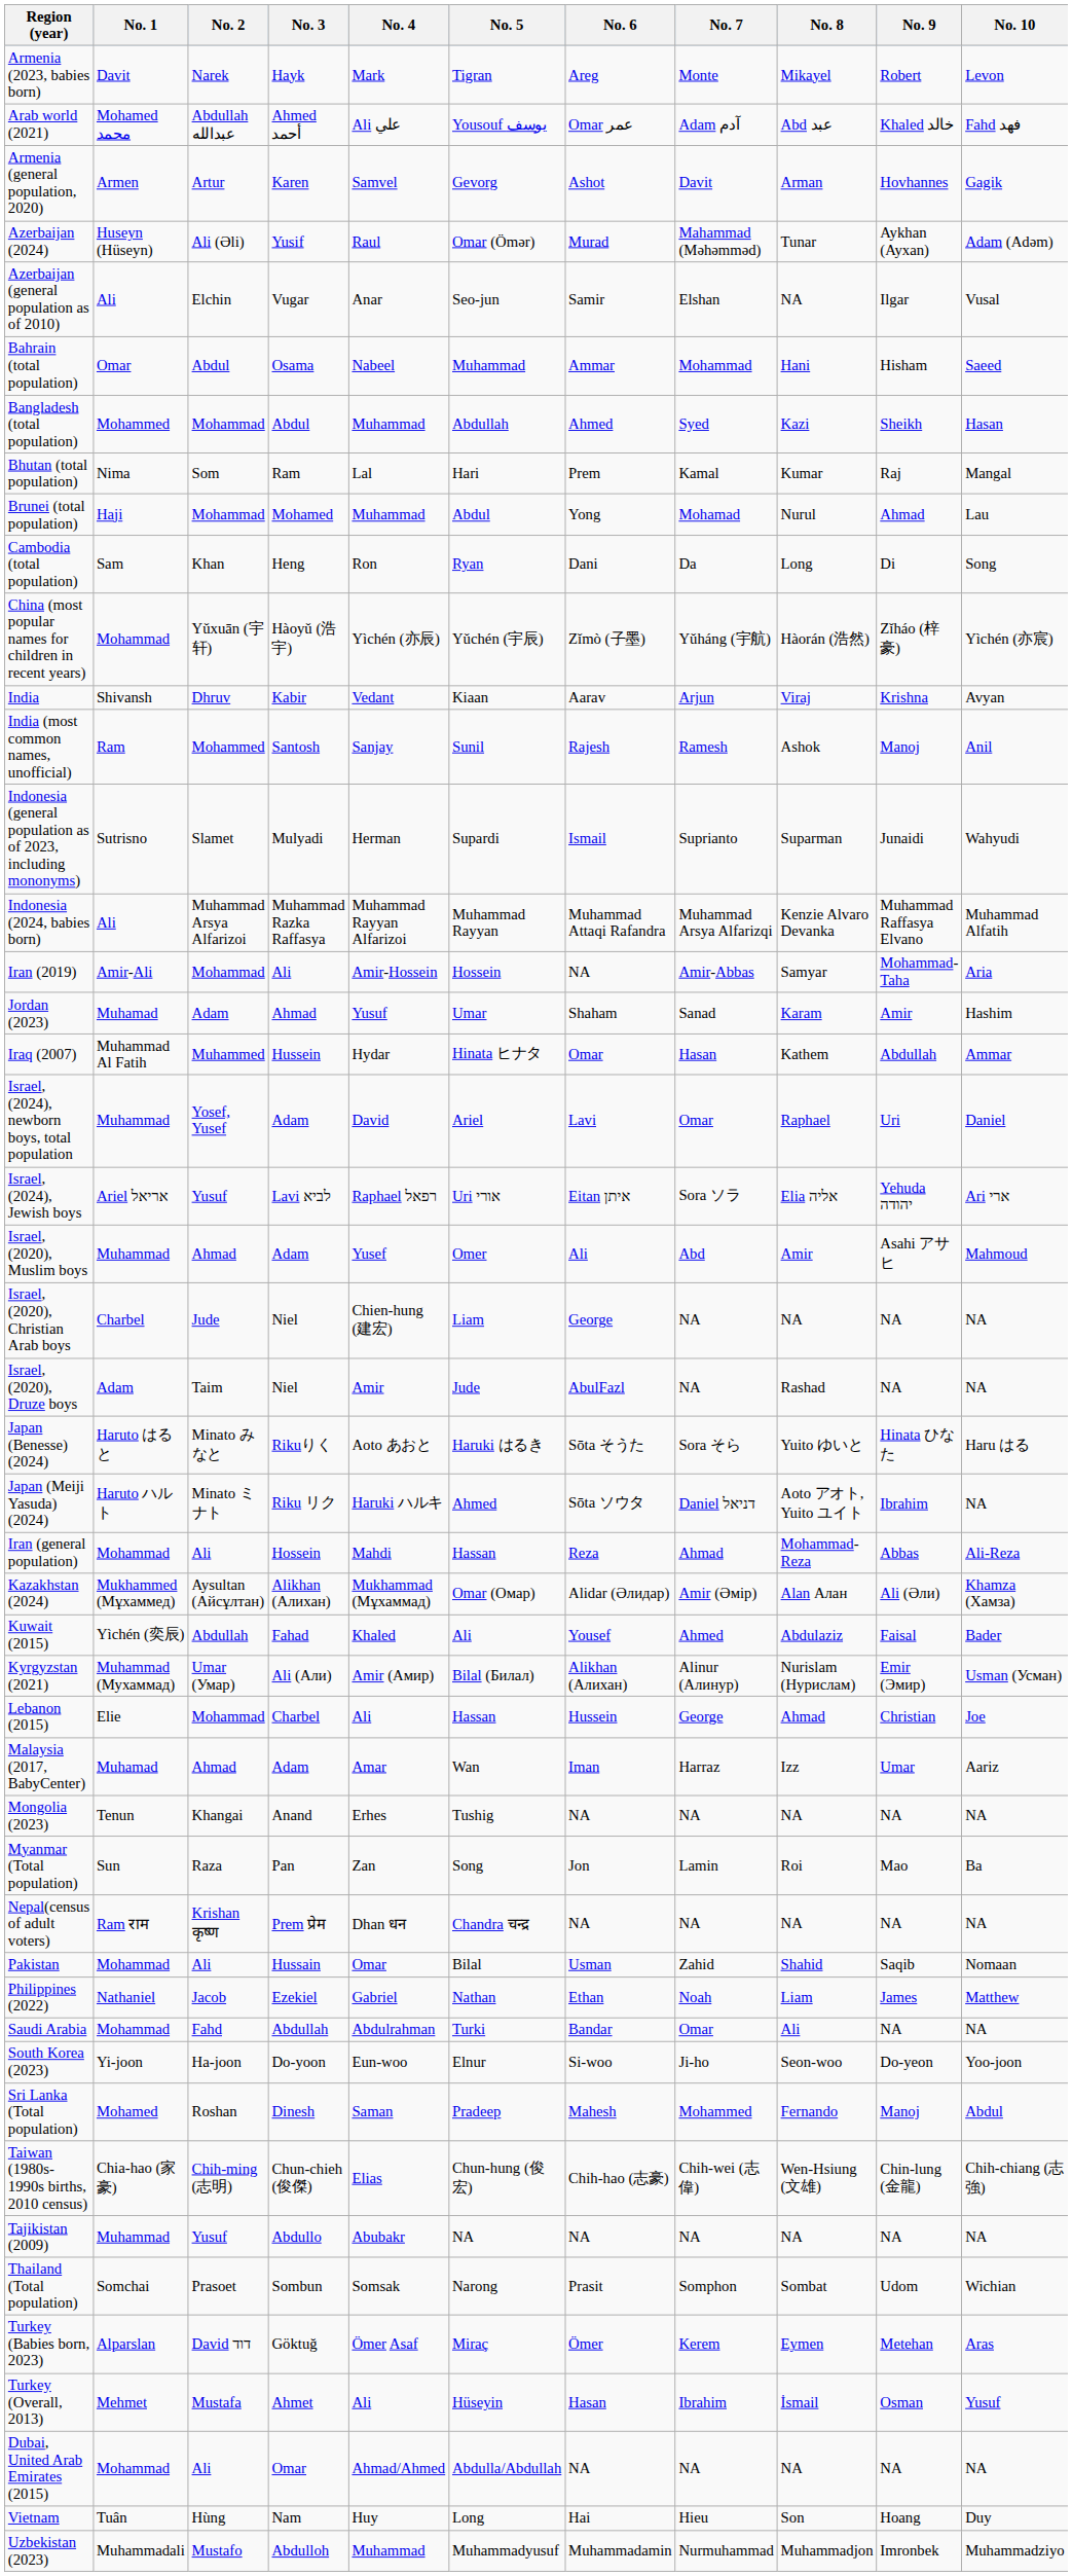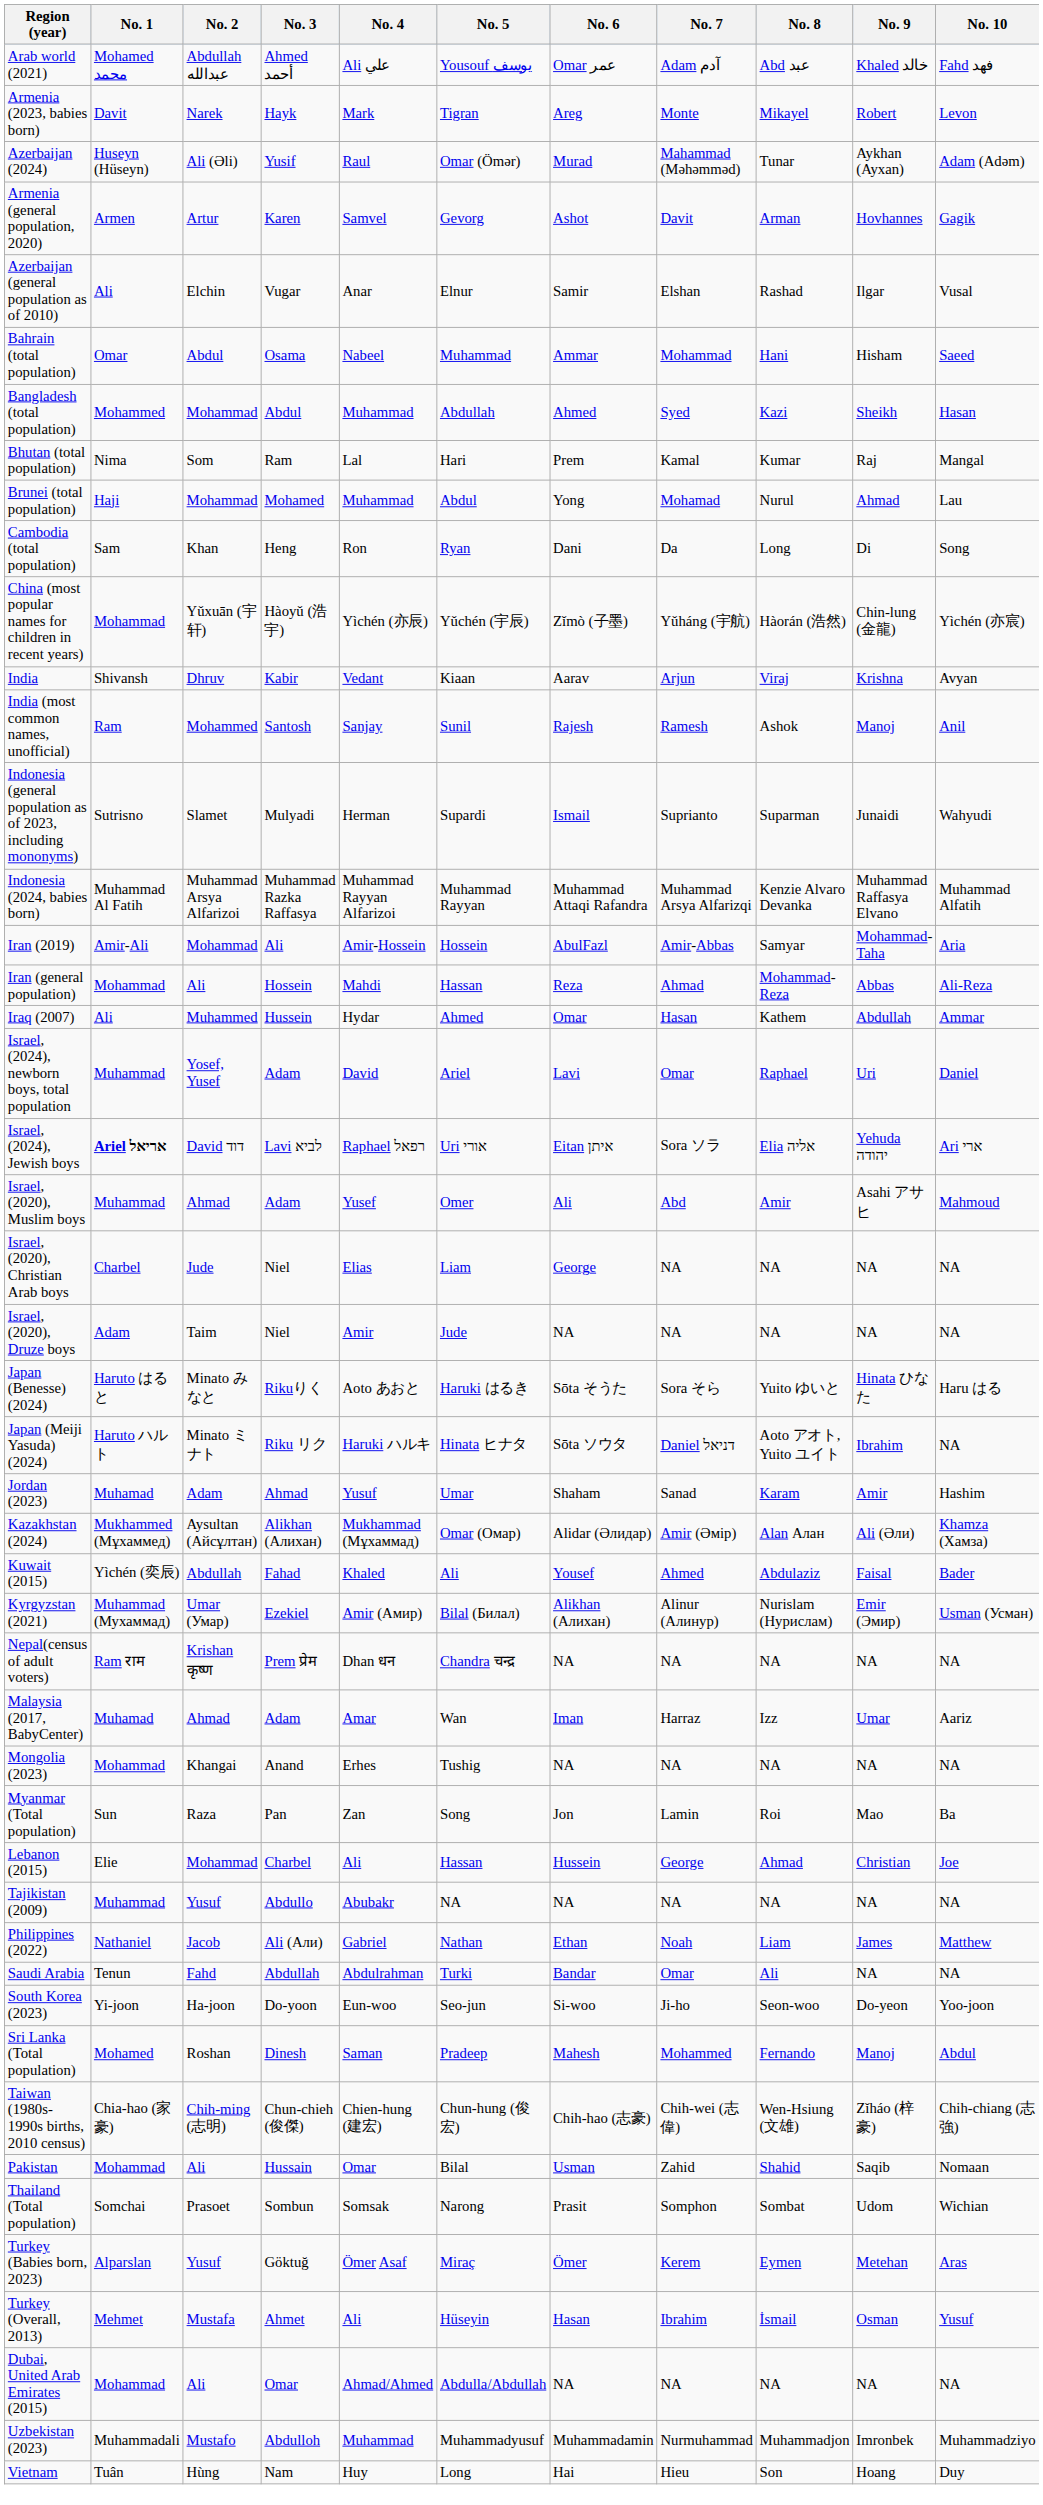rows swapped: Arab world (2021) <-> Armenia (2023, babies born)
rows swapped: Armenia (general population, 2020) <-> Azerbaijan (2024)
Azerbaijan (general population as of 2010) | No. 5: Seo-jun -> Elnur
Azerbaijan (general population as of 2010) | No. 8: NA -> Rashad
China (most popular names for children in recent years) | No. 9: Zǐháo (梓豪) -> Chin-lung (金龍)
Indonesia (2024, babies born) | No. 1: Ali -> Muhammad Al Fatih
Iran (2019) | No. 6: NA -> AbulFazl
rows swapped: Iran (general population) <-> Jordan (2023)
Iraq (2007) | No. 1: Muhammad Al Fatih -> Ali
Iraq (2007) | No. 5: Hinata ヒナタ -> Ahmed
Israel, (2024), Jewish boys | No. 1: normal -> bold
Israel, (2024), Jewish boys | No. 2: Yusuf -> David דוד
Israel, (2020), Christian Arab boys | No. 4: Chien-hung (建宏) -> Elias
Israel, (2020), Druze boys | No. 6: AbulFazl -> NA
Israel, (2020), Druze boys | No. 8: Rashad -> NA
Japan (Meiji Yasuda) (2024) | No. 5: Ahmed -> Hinata ヒナタ
Kyrgyzstan (2021) | No. 3: Ali (Али) -> Ezekiel
rows swapped: Lebanon (2015) <-> Nepal(census of adult voters)
Mongolia (2023) | No. 1: Tenun -> Mohammad
rows swapped: Pakistan <-> Tajikistan (2009)
Philippines (2022) | No. 3: Ezekiel -> Ali (Али)
Saudi Arabia | No. 1: Mohammad -> Tenun
South Korea (2023) | No. 5: Elnur -> Seo-jun
Taiwan (1980s-1990s births, 2010 census) | No. 4: Elias -> Chien-hung (建宏)
Taiwan (1980s-1990s births, 2010 census) | No. 9: Chin-lung (金龍) -> Zǐháo (梓豪)
Turkey (Babies born, 2023) | No. 2: David דוד -> Yusuf
rows swapped: Uzbekistan (2023) <-> Vietnam
